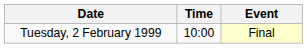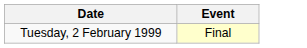- column: Time | 10:00
